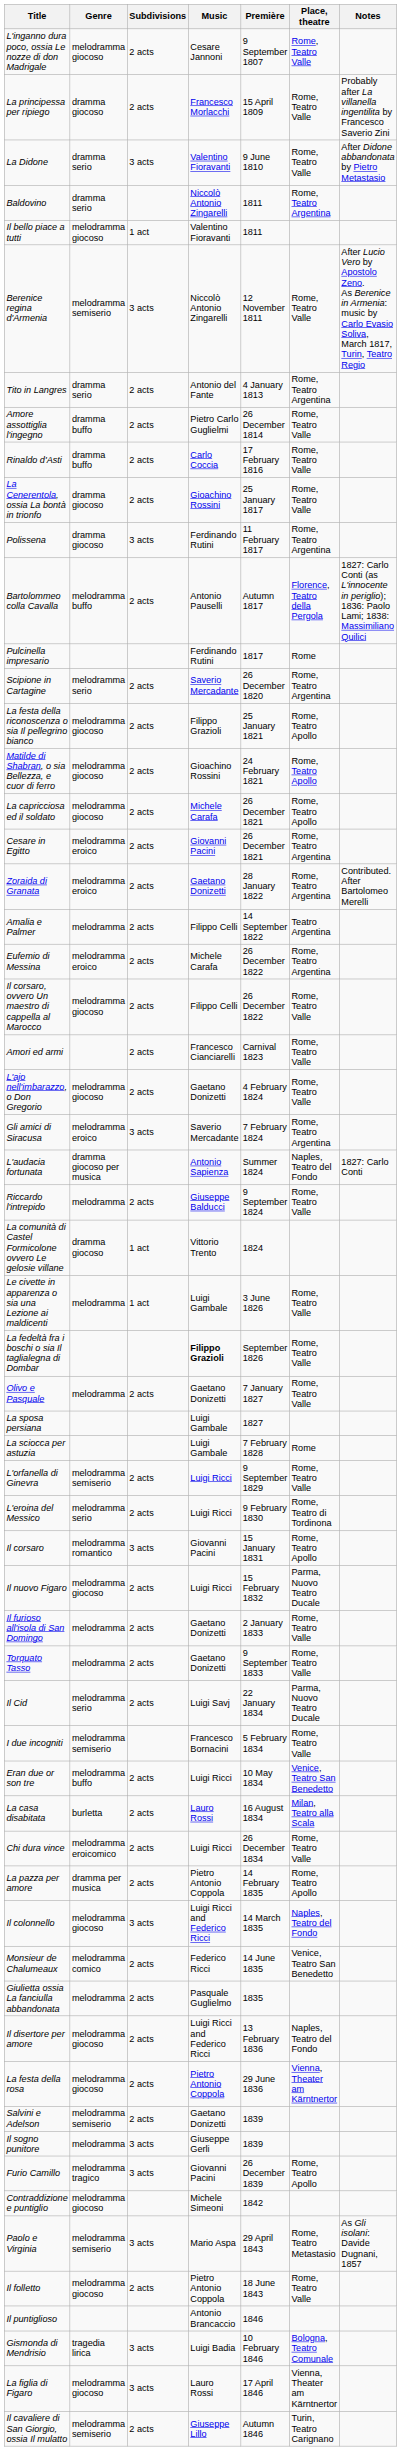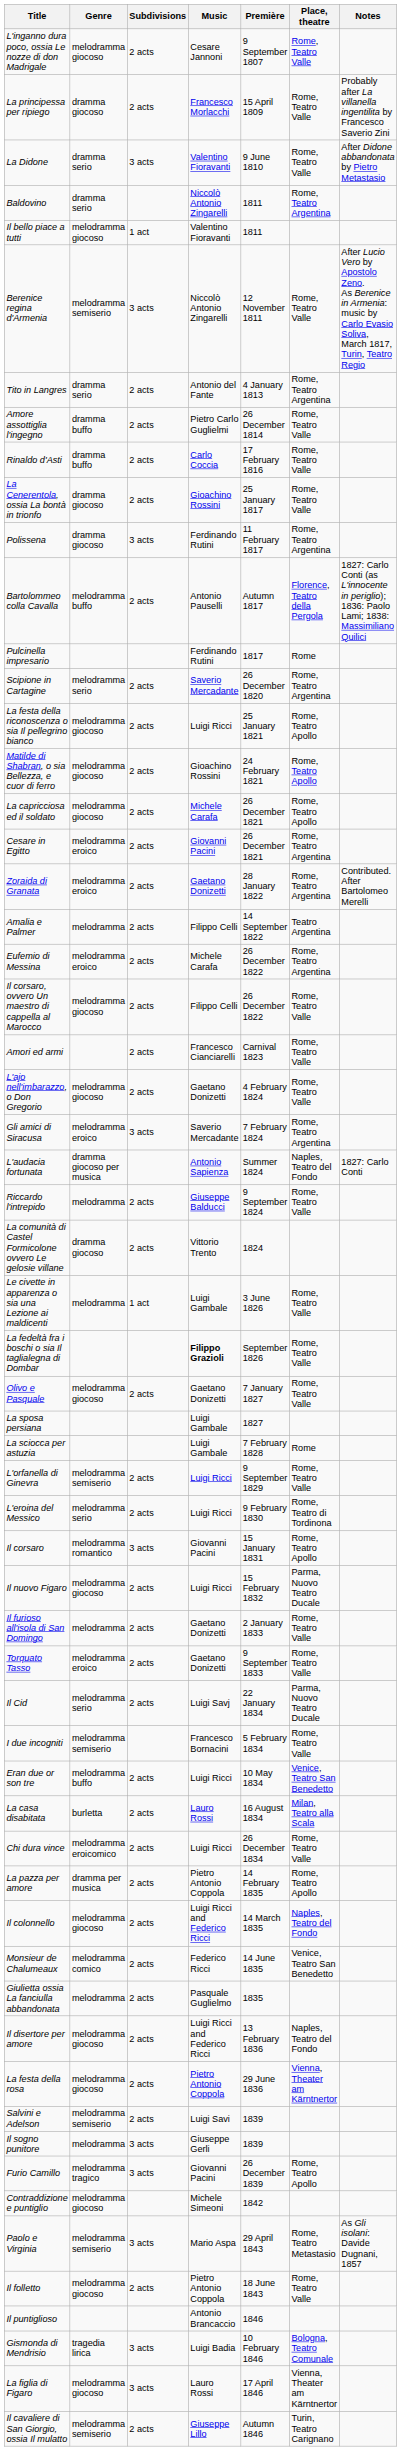La festa della riconoscenza o sia Il pellegrino bianco | Music: Filippo Grazioli -> Luigi Ricci
La comunità di Castel Formicolone ovvero Le gelosie villane | Subdivisions: 1 act -> 2 acts
Olivo e Pasquale | Genre: melodramma -> melodramma giocoso
Torquato Tasso | Genre: melodramma -> melodramma eroico
Il colonnello | Subdivisions: 3 acts -> 2 acts
Salvini e Adelson | Music: Gaetano Donizetti -> Luigi Savi
